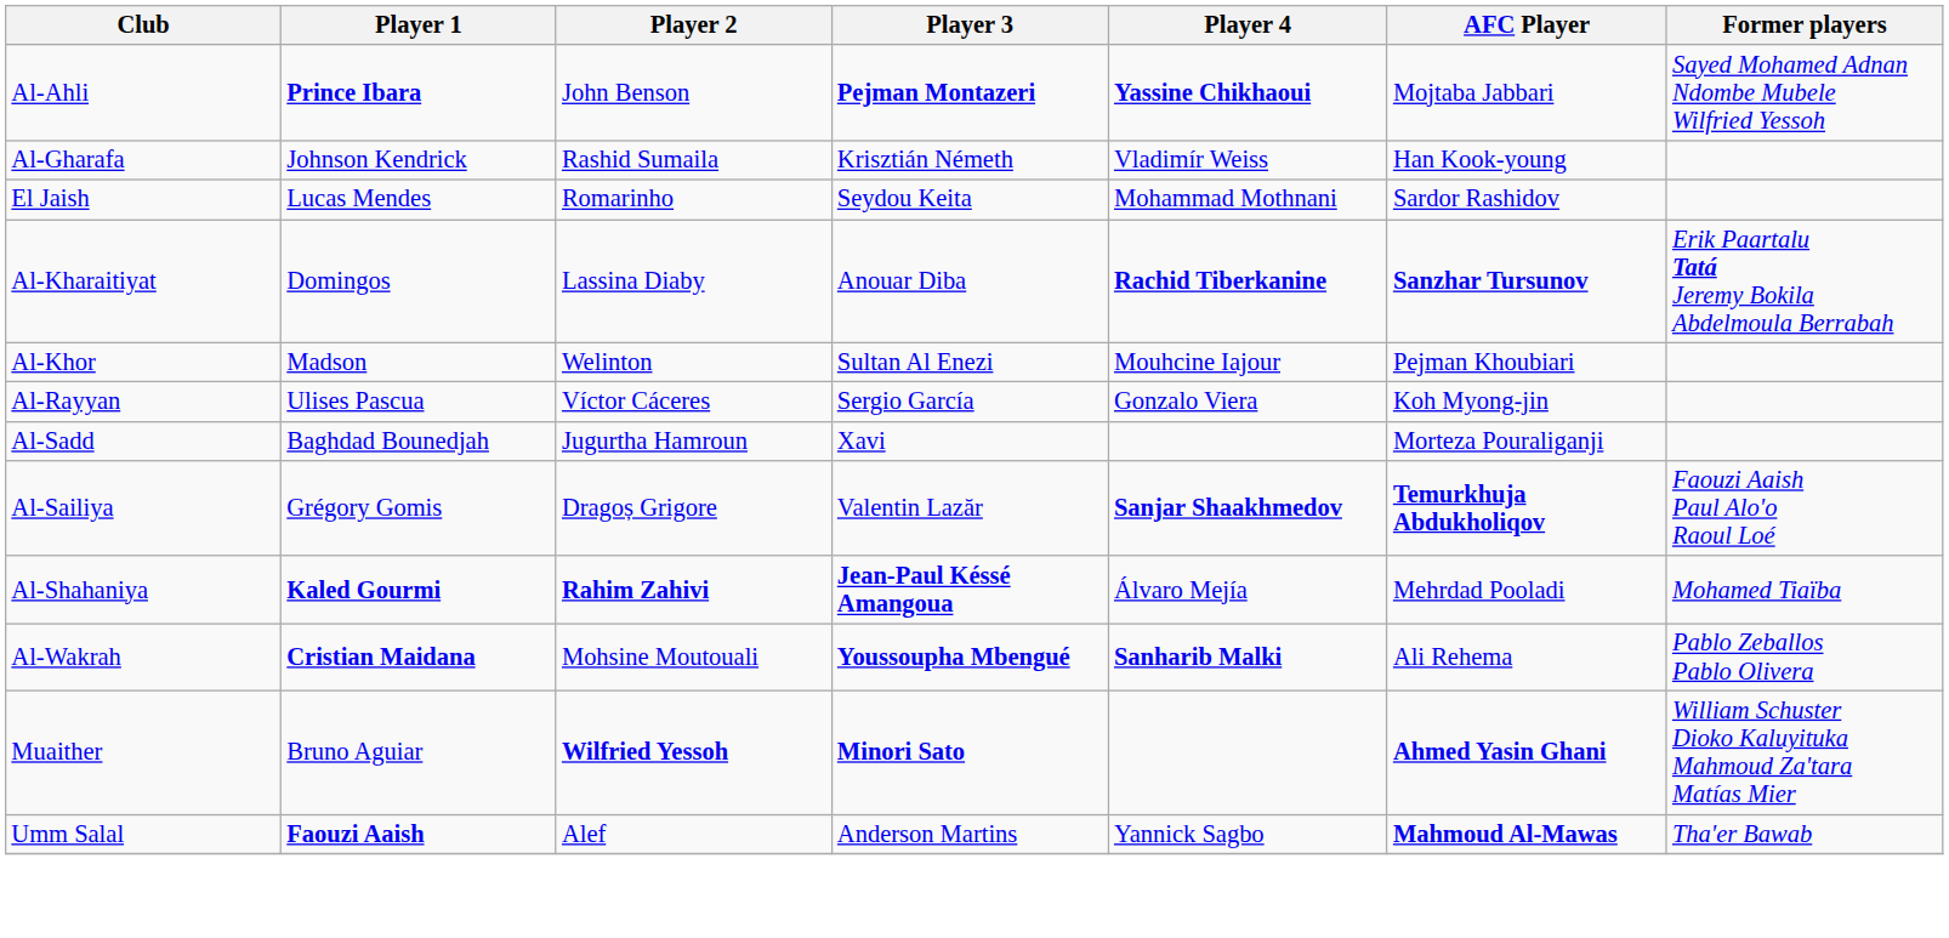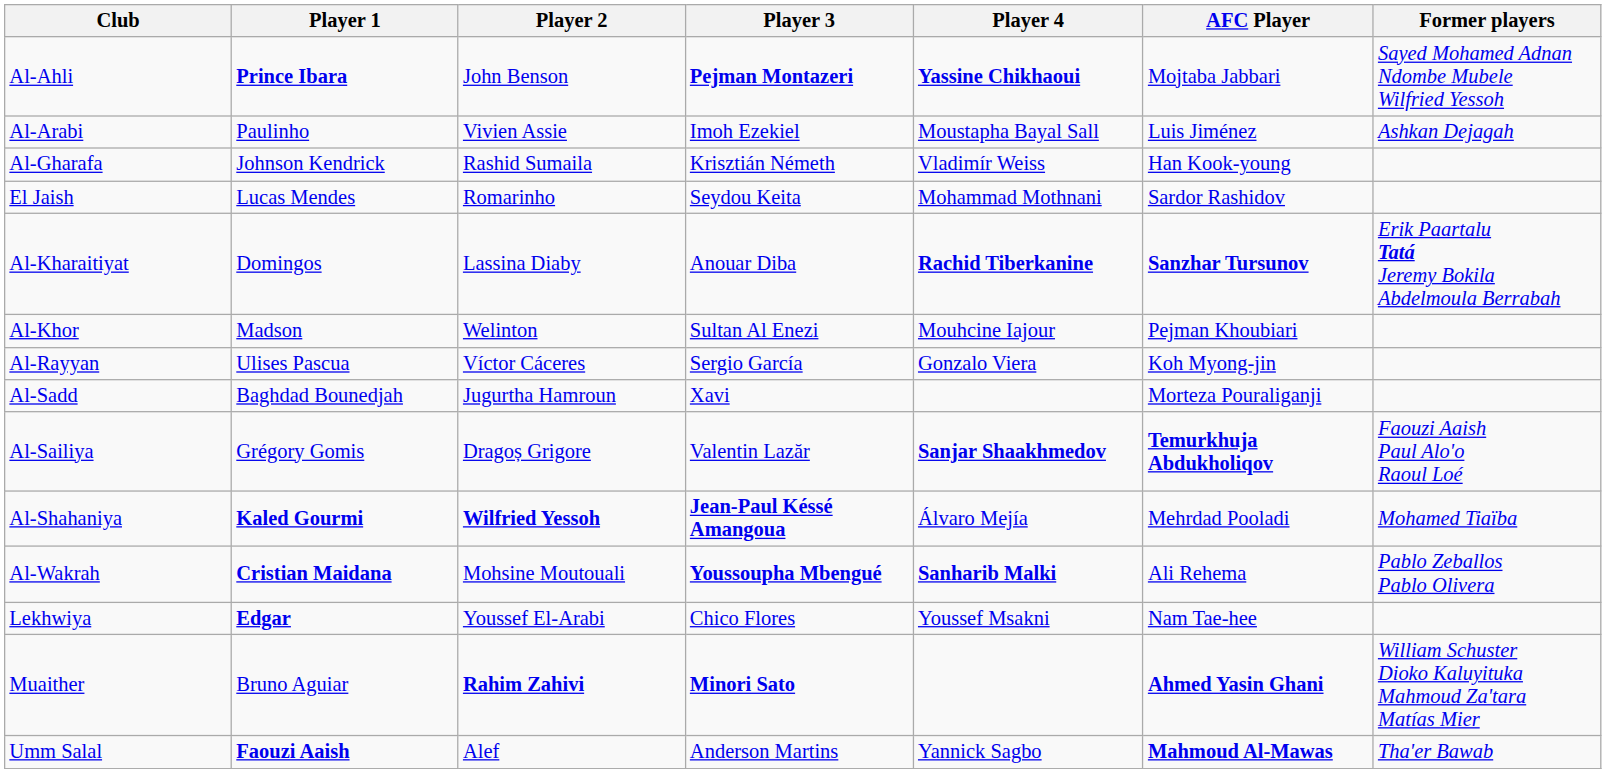+ row: Al-Arabi | Paulinho | Vivien Assie | Imoh Ezekiel | Moustapha Bayal Sall | Luis Jiménez | Ashkan Dejagah
Al-Shahaniya | Player 2: Rahim Zahivi -> Wilfried Yessoh
+ row: Lekhwiya | Edgar | Youssef El-Arabi | Chico Flores | Youssef Msakni | Nam Tae-hee
Muaither | Player 2: Wilfried Yessoh -> Rahim Zahivi
